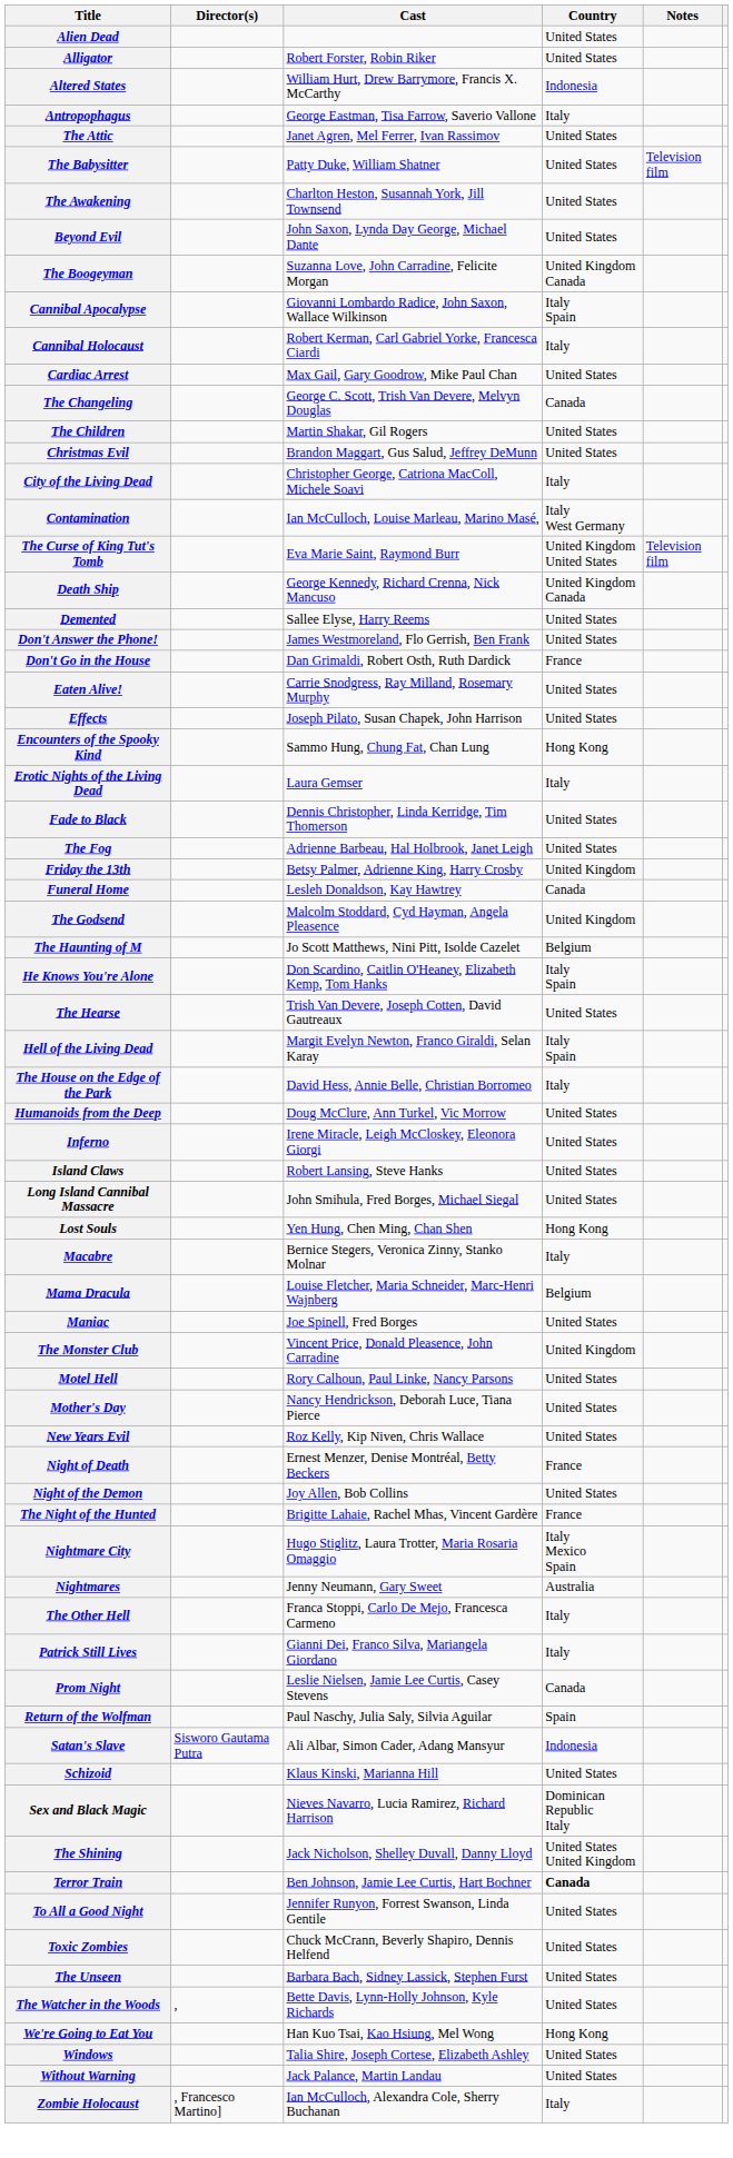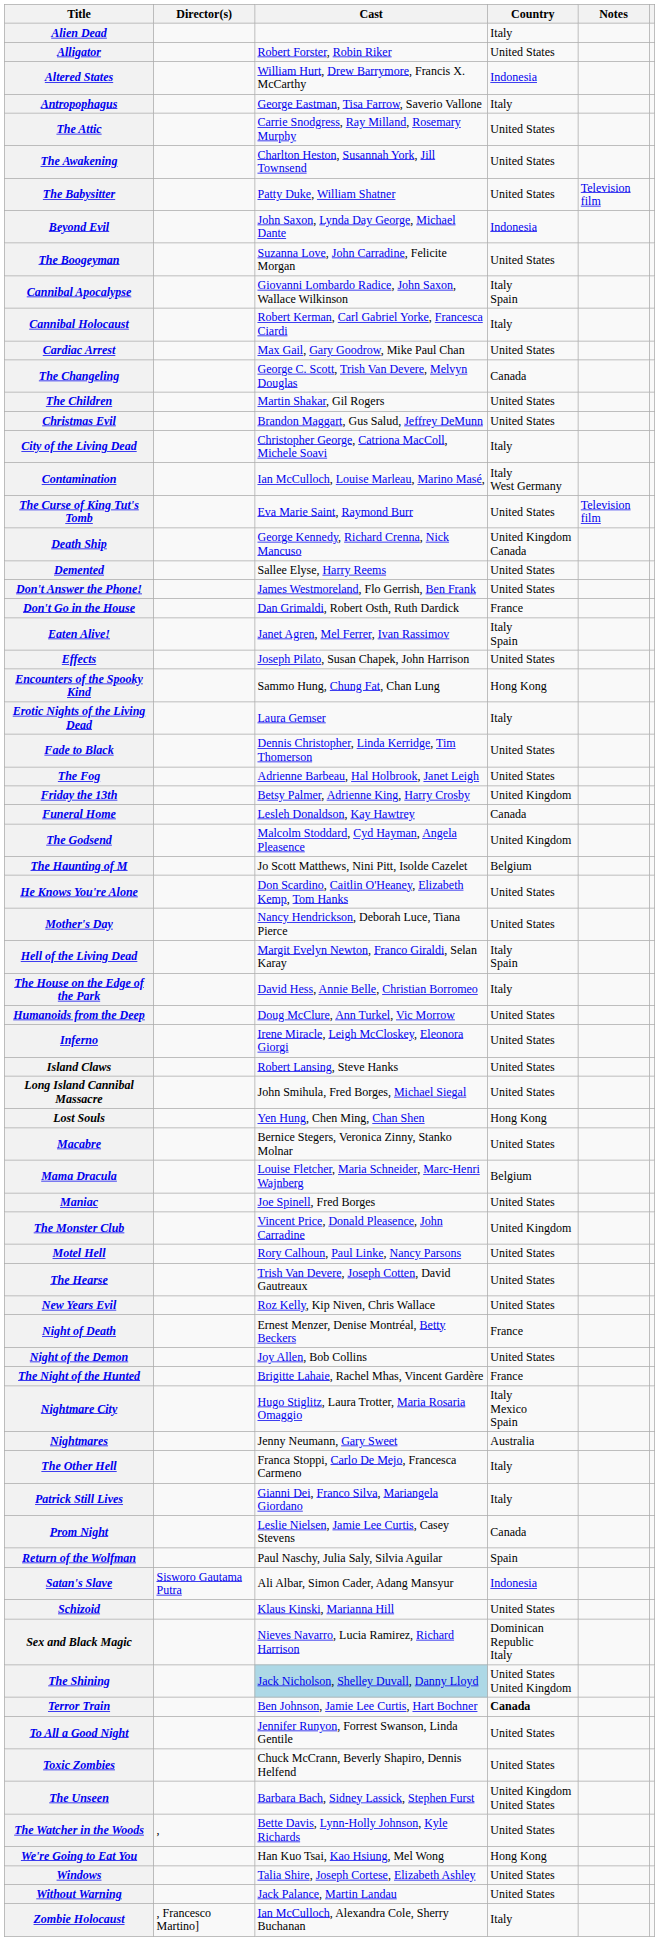Alien Dead | Country: United States -> Italy
The Attic | Cast: Janet Agren, Mel Ferrer, Ivan Rassimov -> Carrie Snodgress, Ray Milland, Rosemary Murphy
rows swapped: The Awakening <-> The Babysitter
Beyond Evil | Country: United States -> Indonesia
The Boogeyman | Country: United Kingdom Canada -> United States
The Curse of King Tut's Tomb | Country: United Kingdom United States -> United States
Eaten Alive! | Cast: Carrie Snodgress, Ray Milland, Rosemary Murphy -> Janet Agren, Mel Ferrer, Ivan Rassimov
Eaten Alive! | Country: United States -> Italy Spain
He Knows You're Alone | Country: Italy Spain -> United States
rows swapped: The Hearse <-> Mother's Day
Macabre | Country: Italy -> United States
The Shining | Cast: no background -> lightblue background
The Unseen | Country: United States -> United Kingdom United States
